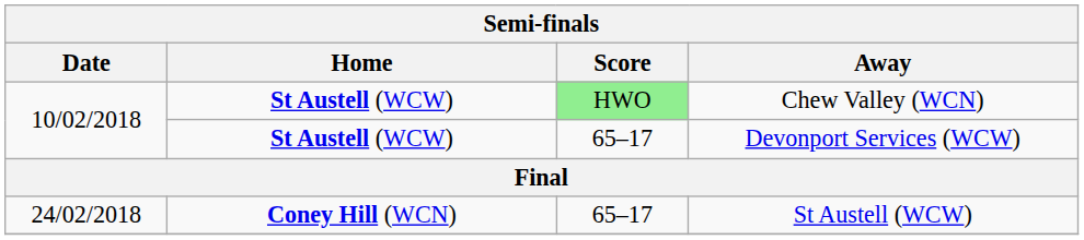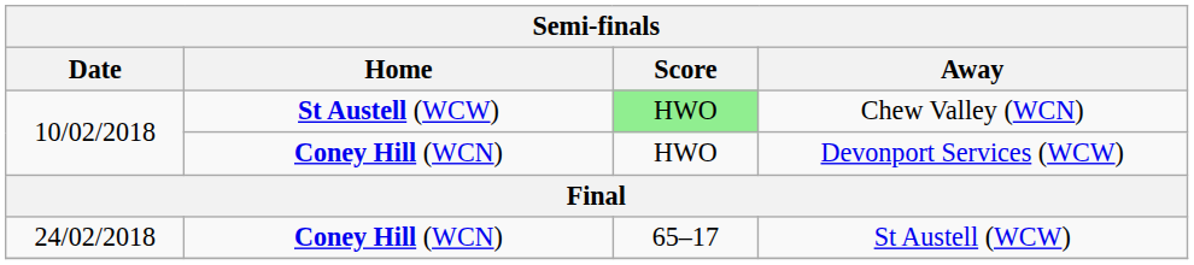Devonport Services (WCW) | Home: St Austell (WCW) -> Coney Hill (WCN)
Devonport Services (WCW) | Score: 65–17 -> HWO
